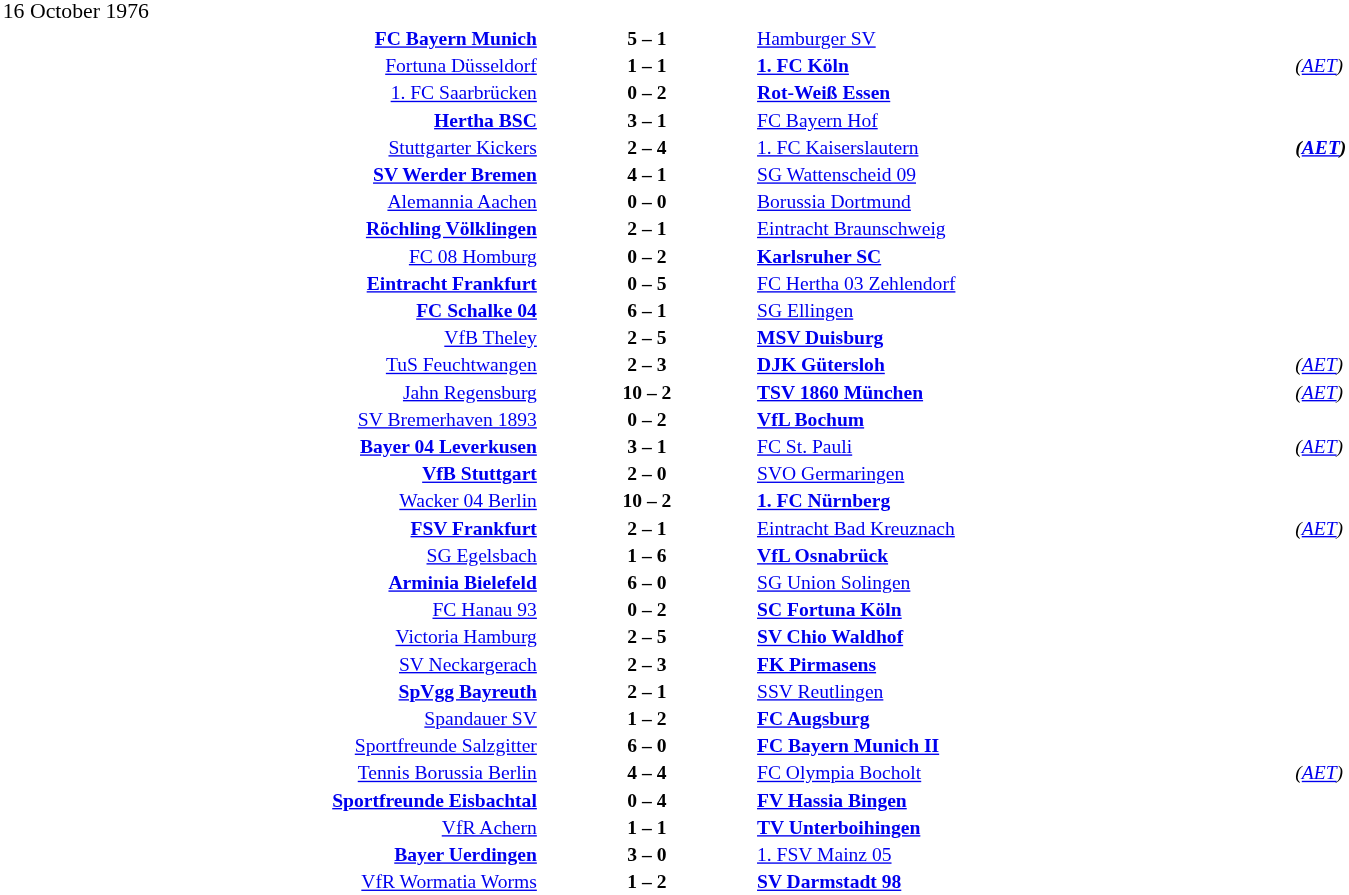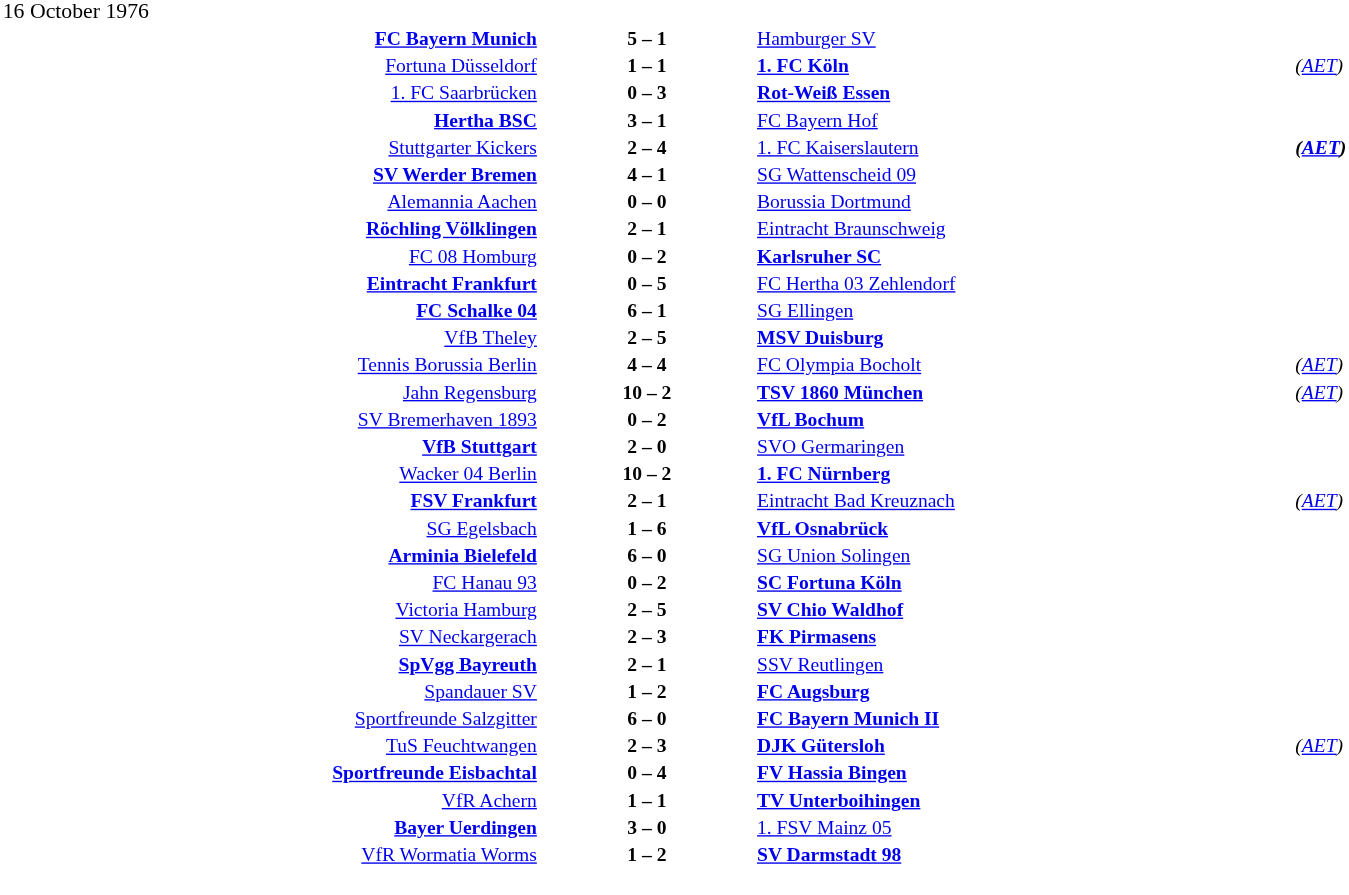1. FC Saarbrücken | column 2: 0 – 2 -> 0 – 3
rows swapped: Tennis Borussia Berlin <-> TuS Feuchtwangen
- row: Bayer 04 Leverkusen | 3 – 1 | FC St. Pauli | (AET)
